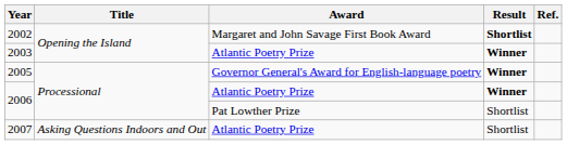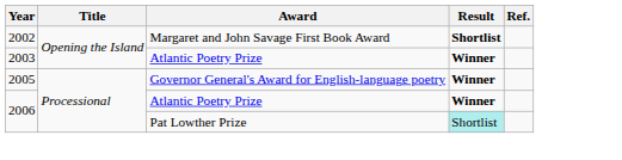2006 / Pat Lowther Prize | Result: no background -> paleturquoise background
- row: 2007 | Asking Questions Indoors and Out | Atlantic Poetry Prize | Shortlist
